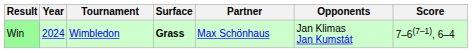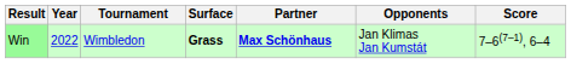Win | Year: 2024 -> 2022
Win | Partner: normal -> bold
